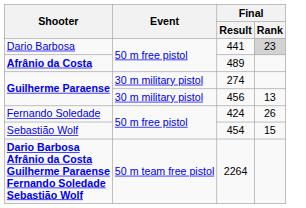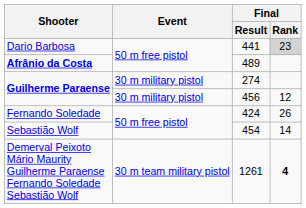456 | Final / Rank: 13 -> 12
454 | Final / Rank: 15 -> 14
+ row: Demerval Peixoto Mário Maurity Guilherme Paraense Fernando Soledade Sebastião Wolf | 30 m team military pistol | 1261 | 4
- row: Dario Barbosa Afrânio da Costa Guilherme Paraense Fernando Soledade Sebastião Wolf | 50 m team free pistol | 2264
